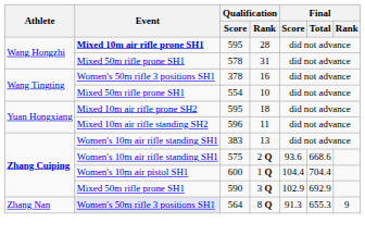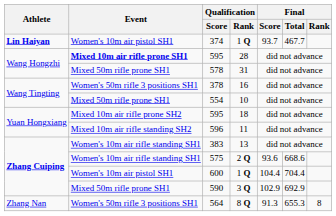+ row: Lin Haiyan | Women's 10m air pistol SH1 | 374 | 1 Q | 93.7 | 467.7
564 | Event: lavender background -> no background
564 | Final / Rank: 9 -> 8
